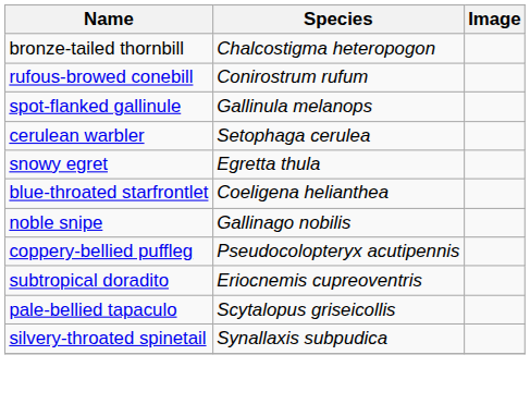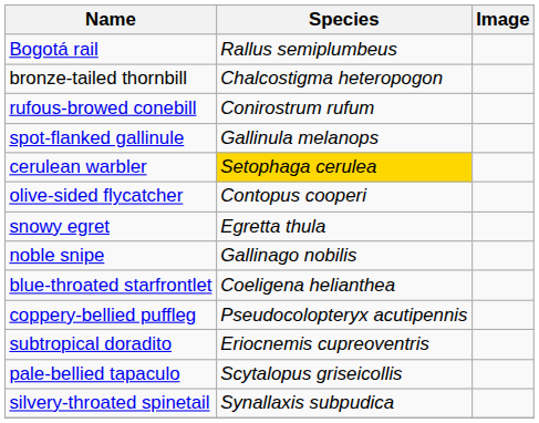+ row: Bogotá rail | Rallus semiplumbeus
cerulean warbler | Species: no background -> gold background
+ row: olive-sided flycatcher | Contopus cooperi
rows swapped: noble snipe <-> blue-throated starfrontlet
